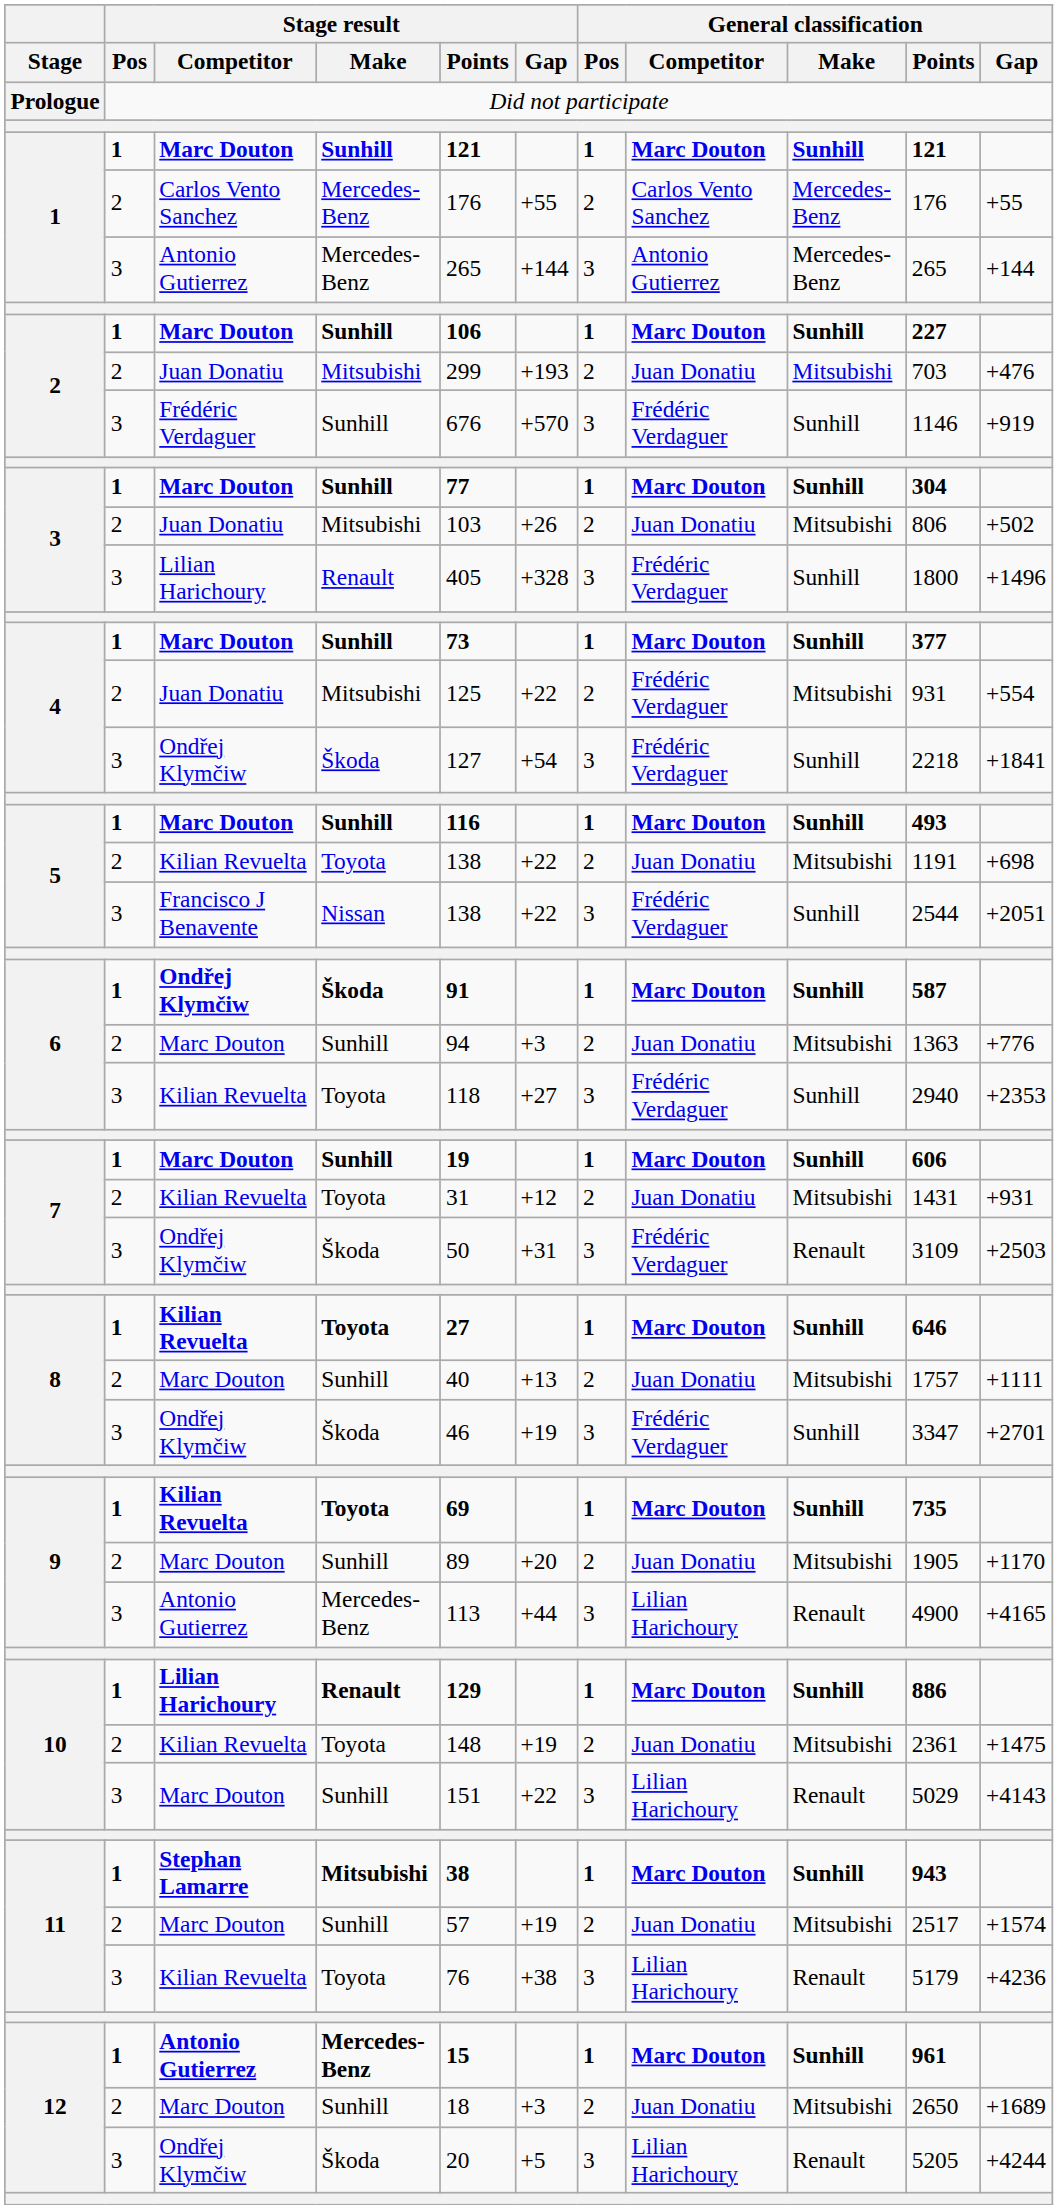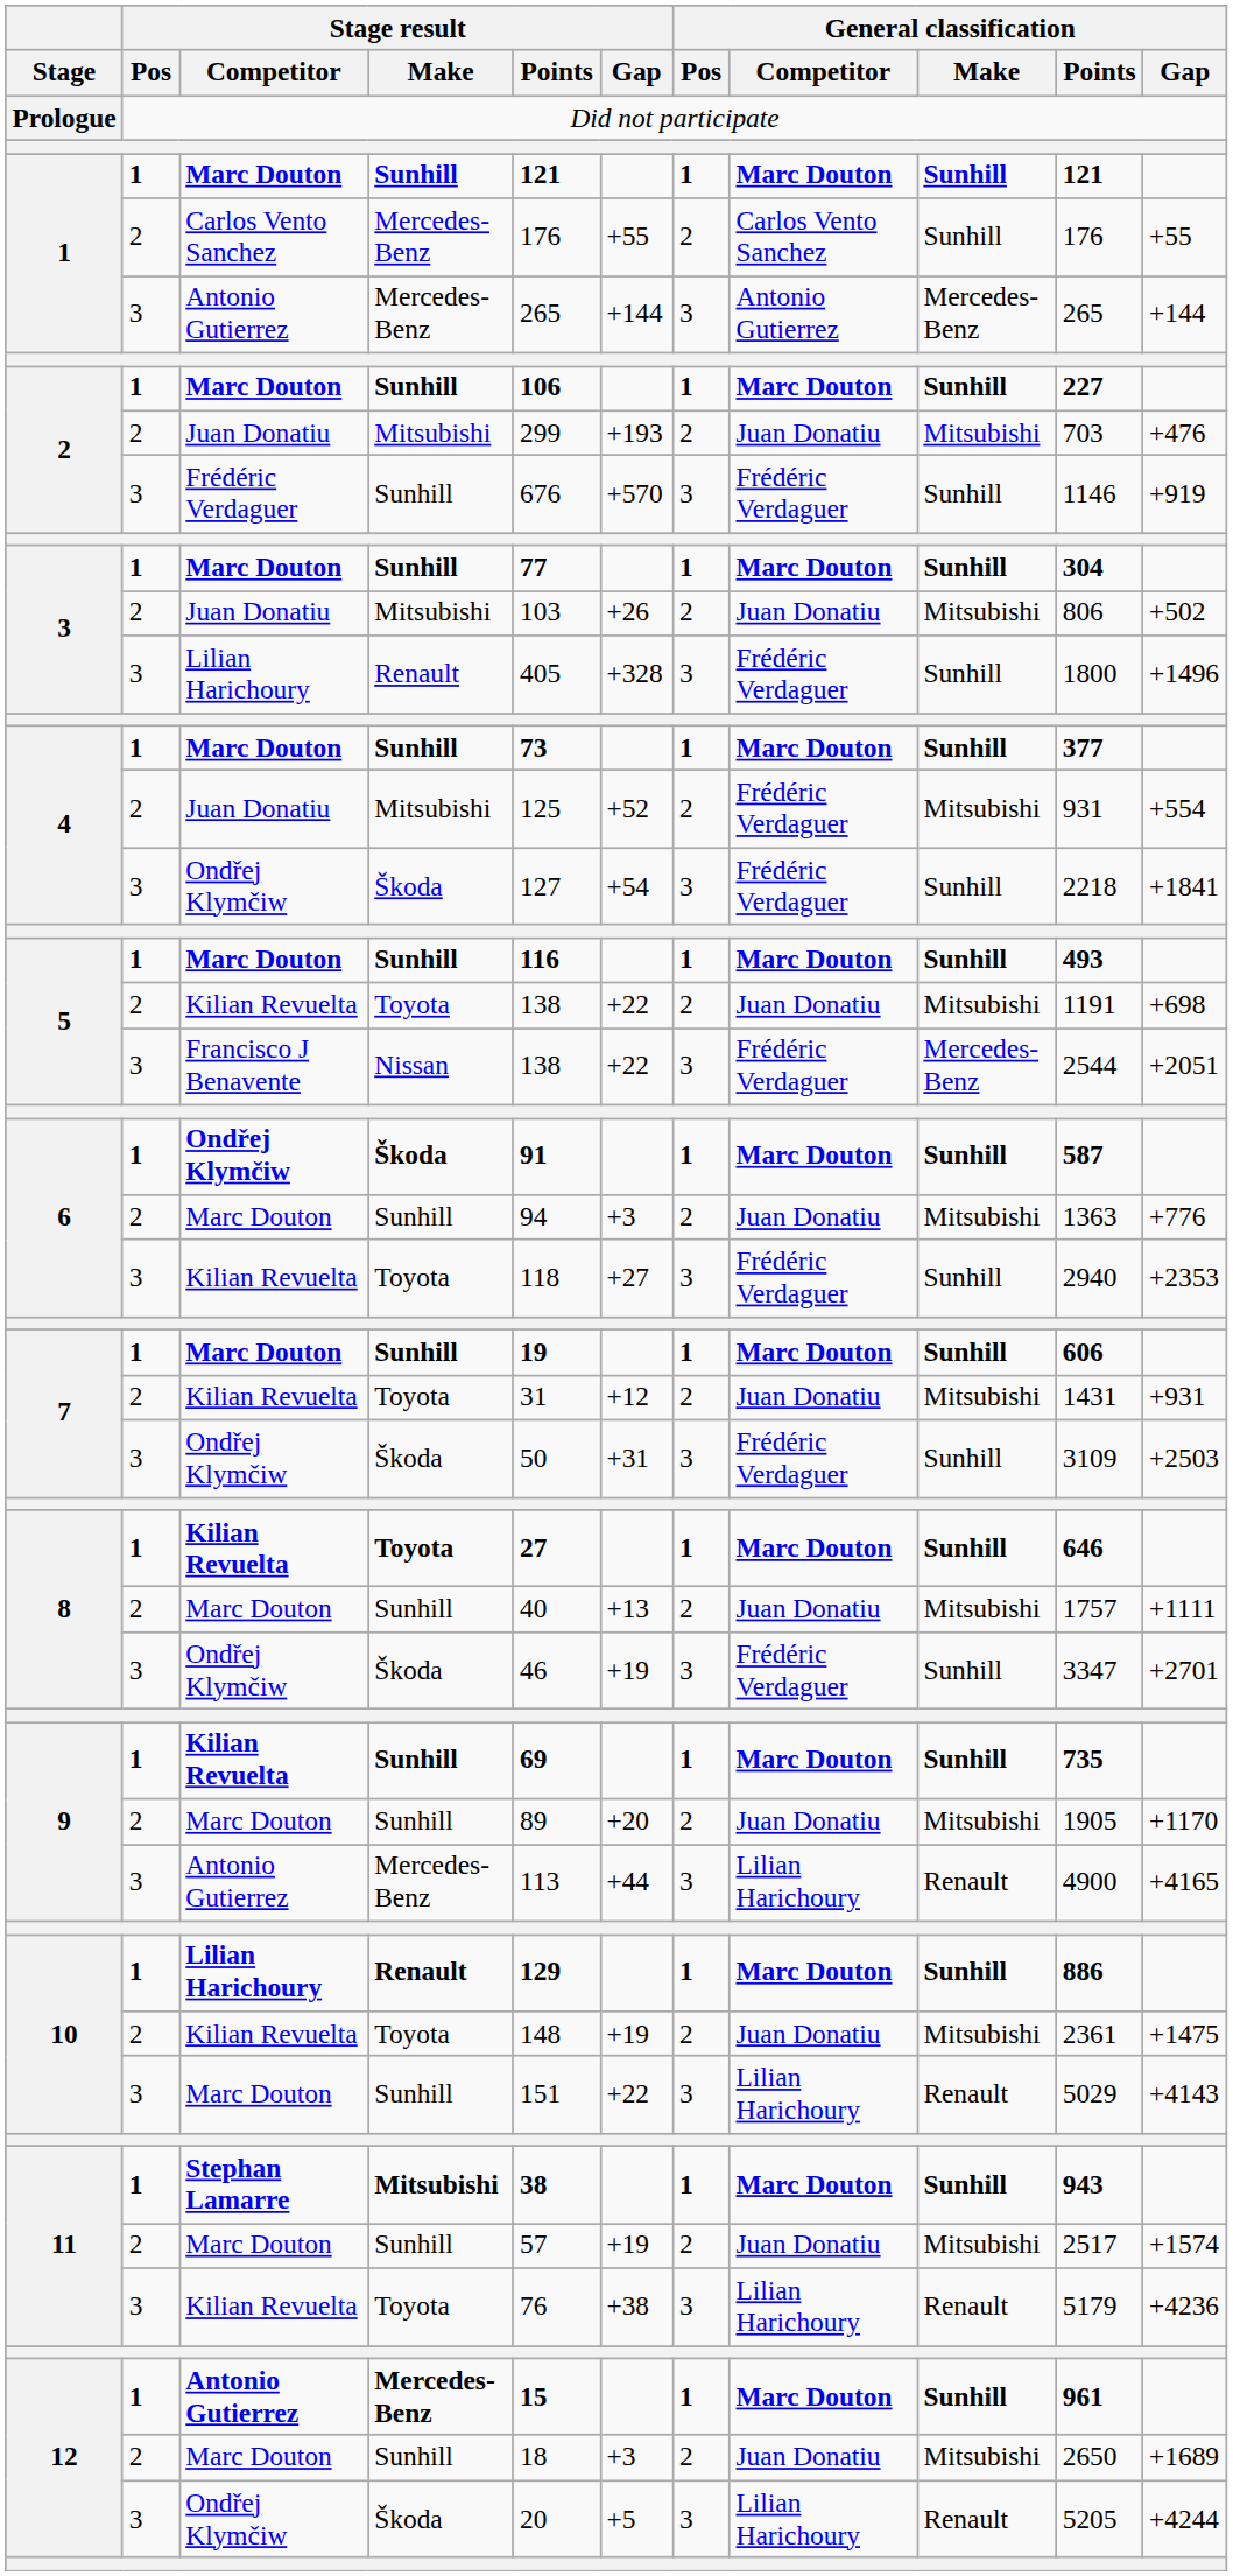1 / Carlos Vento Sanchez | General classification / Make: Mercedes-Benz -> Sunhill
4 / Juan Donatiu | Stage result / Gap: +22 -> +52
5 / Francisco J Benavente | General classification / Make: Sunhill -> Mercedes-Benz
7 / Ondřej Klymčiw | General classification / Make: Renault -> Sunhill
9 / Kilian Revuelta | Stage result / Make: Toyota -> Sunhill
